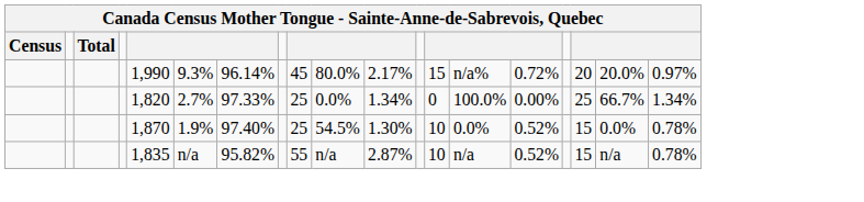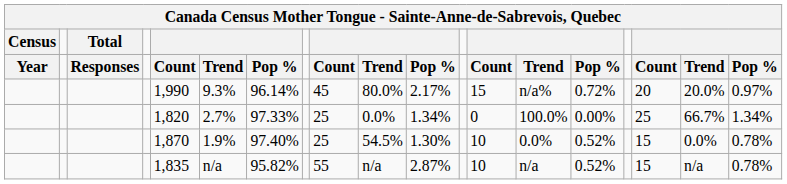+ row: Year | Responses | Count | Trend | Pop % | Count | Trend | Pop % | Count | Trend | Pop % | Count | Trend | Pop %
